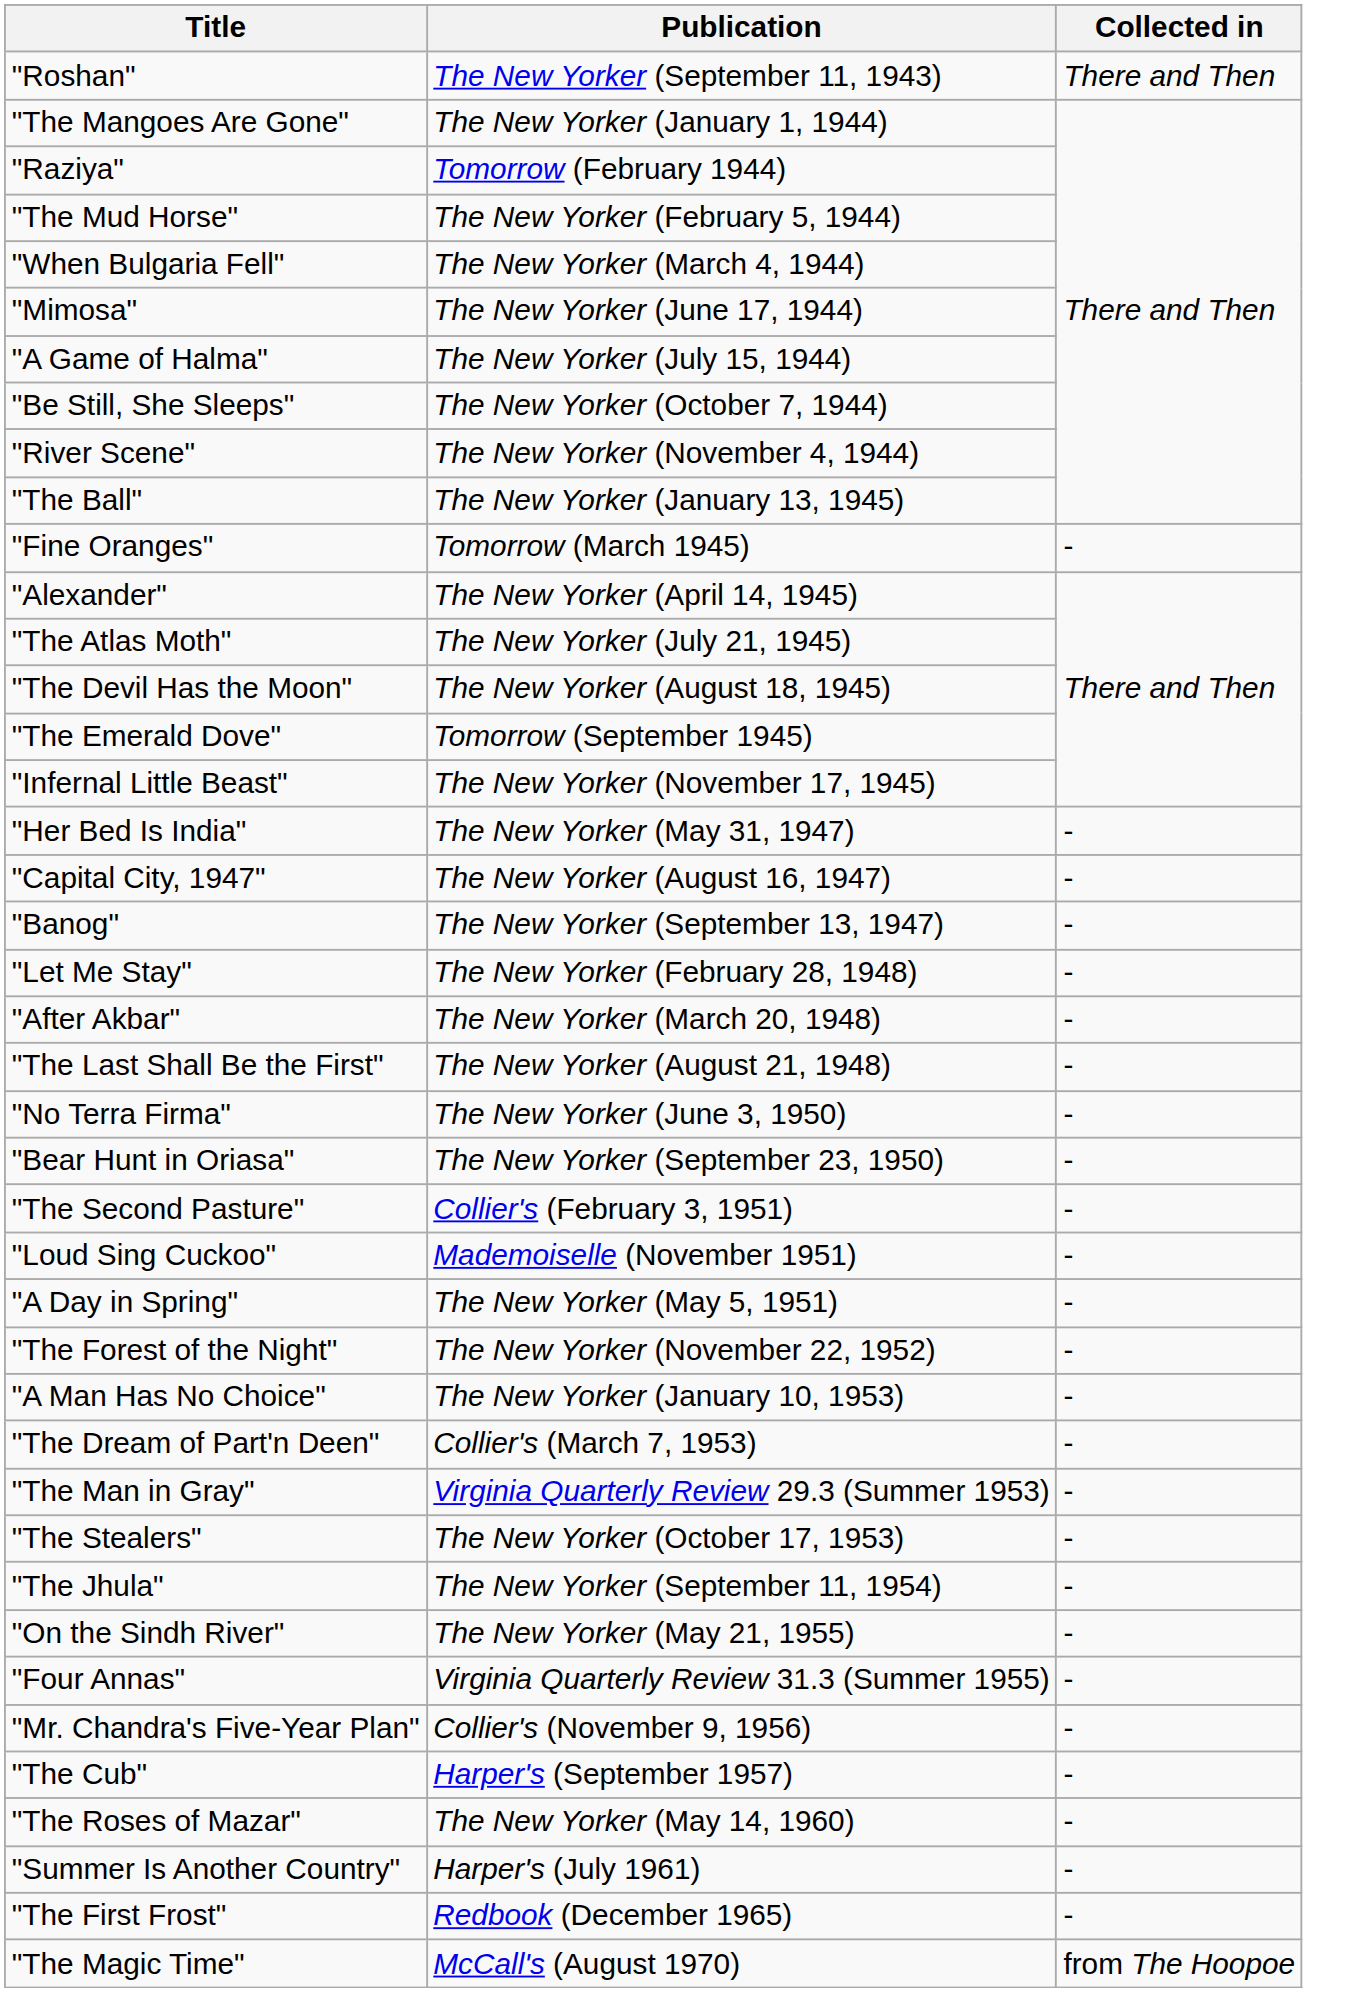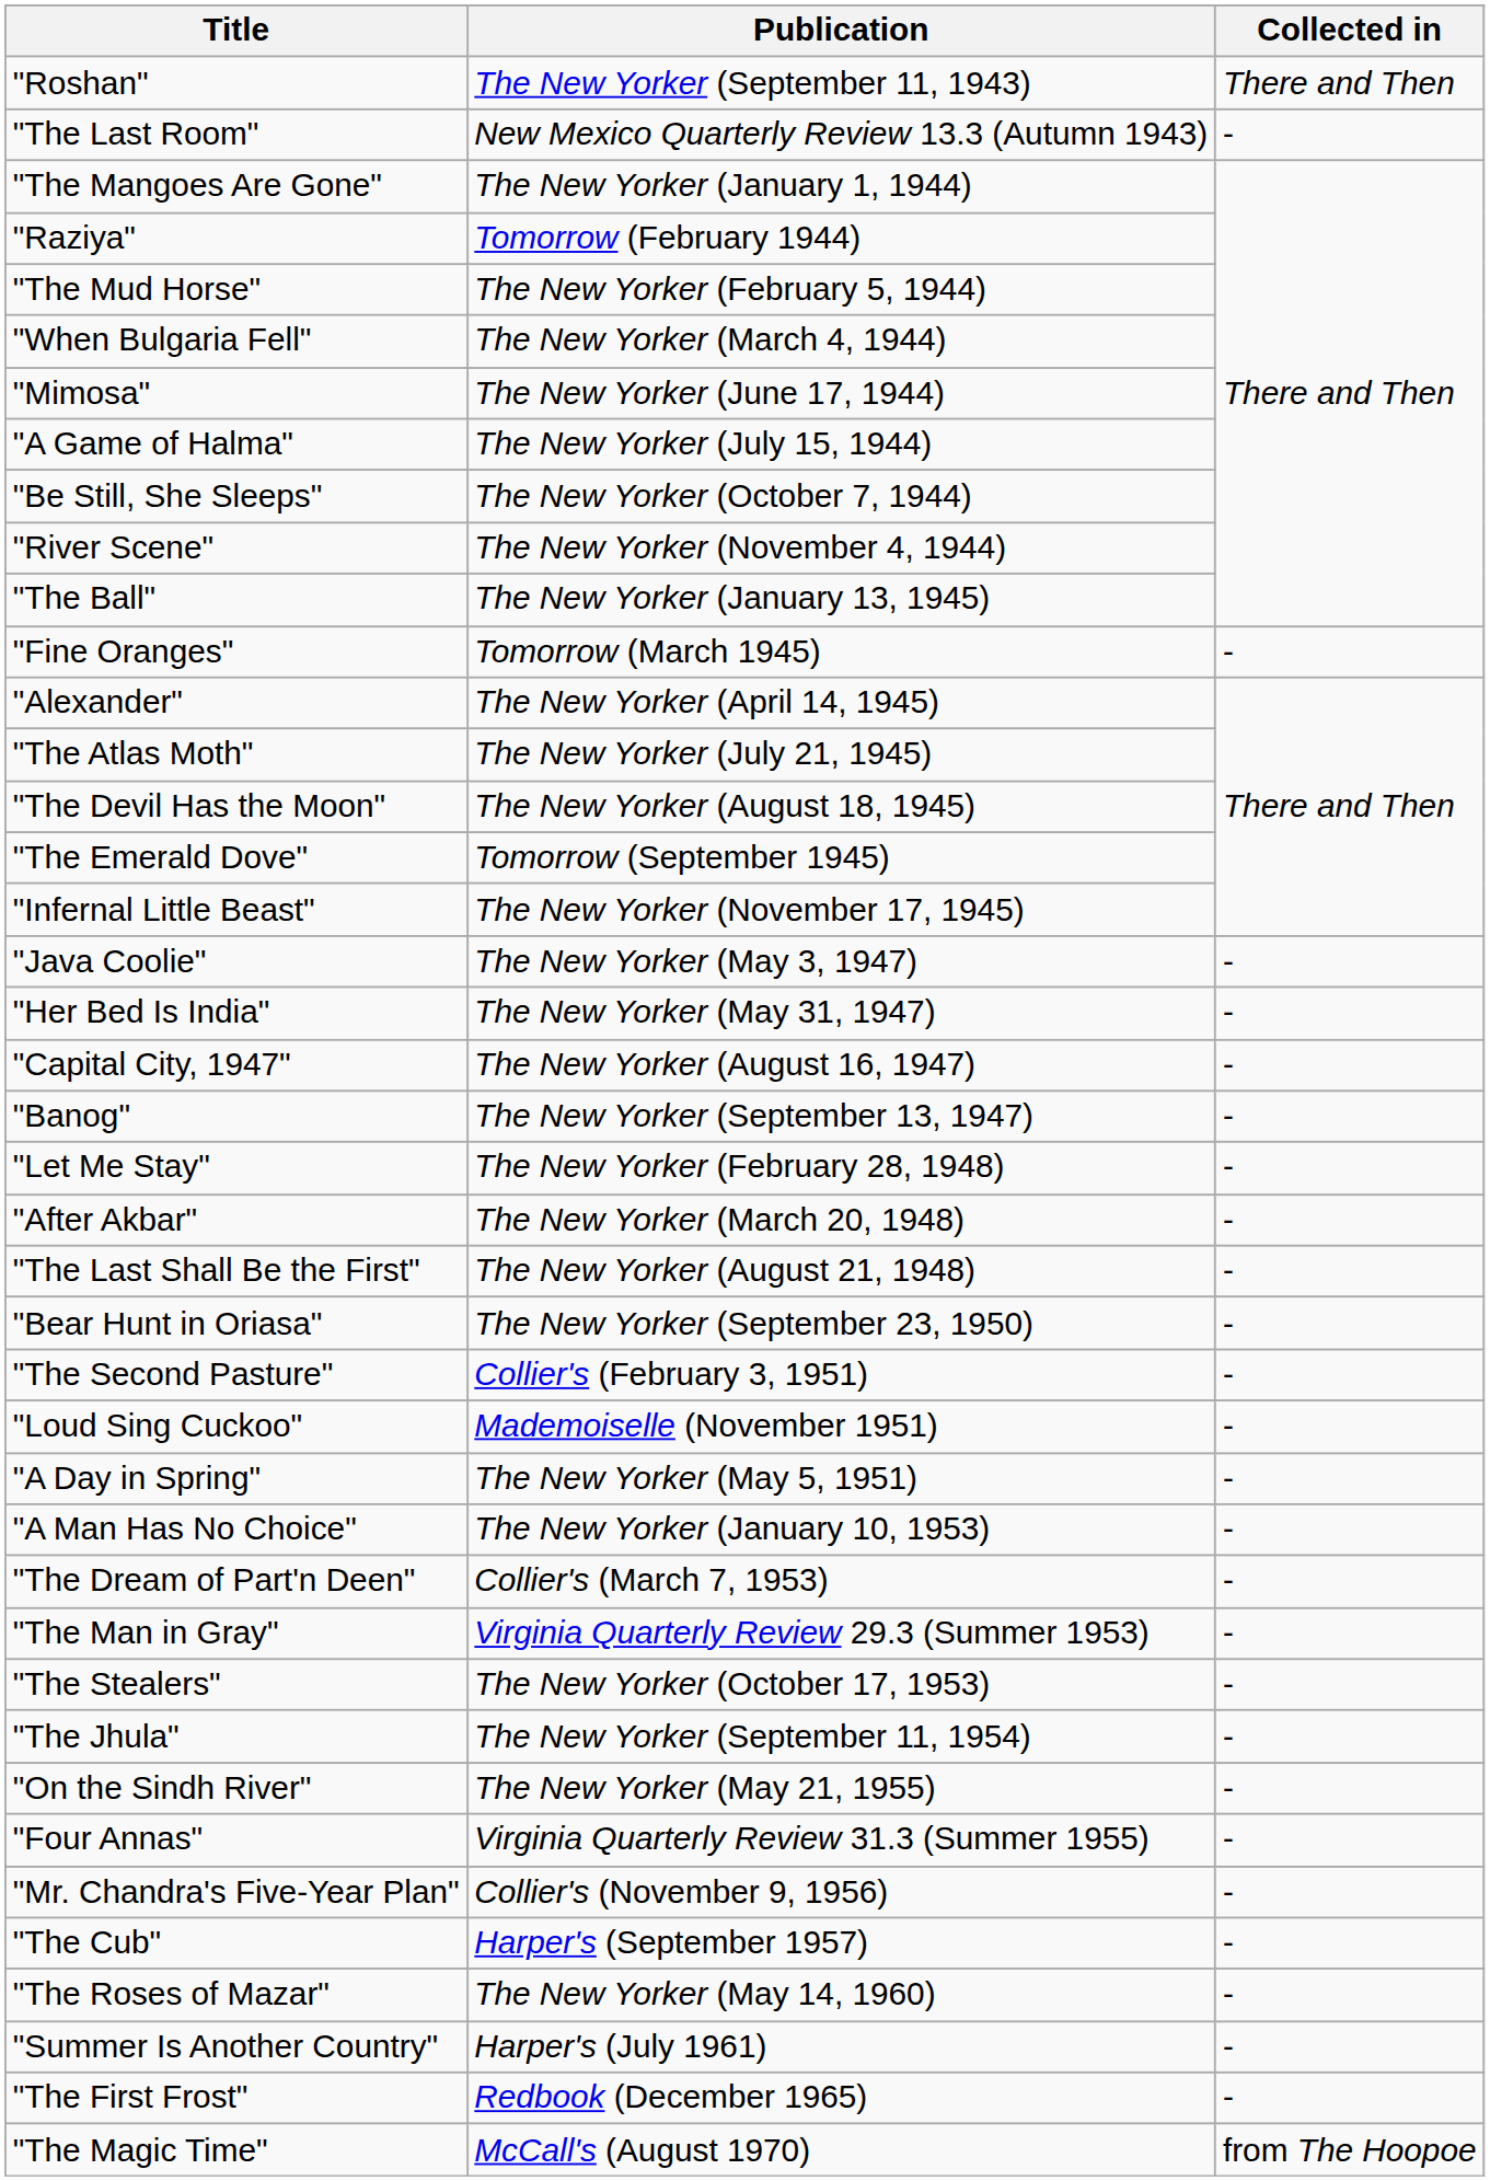+ row: "The Last Room" | New Mexico Quarterly Review 13.3 (Autumn 1943) | -
+ row: "Java Coolie" | The New Yorker (May 3, 1947) | -
- row: "No Terra Firma" | The New Yorker (June 3, 1950) | -
- row: "The Forest of the Night" | The New Yorker (November 22, 1952) | -
